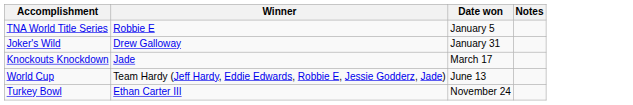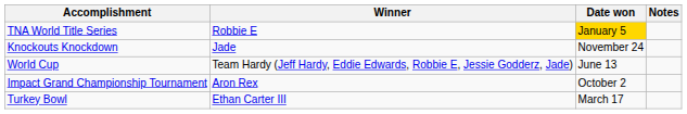TNA World Title Series | Date won: no background -> gold background
- row: Joker's Wild | Drew Galloway | January 31
Knockouts Knockdown | Date won: March 17 -> November 24
+ row: Impact Grand Championship Tournament | Aron Rex | October 2
Turkey Bowl | Date won: November 24 -> March 17
